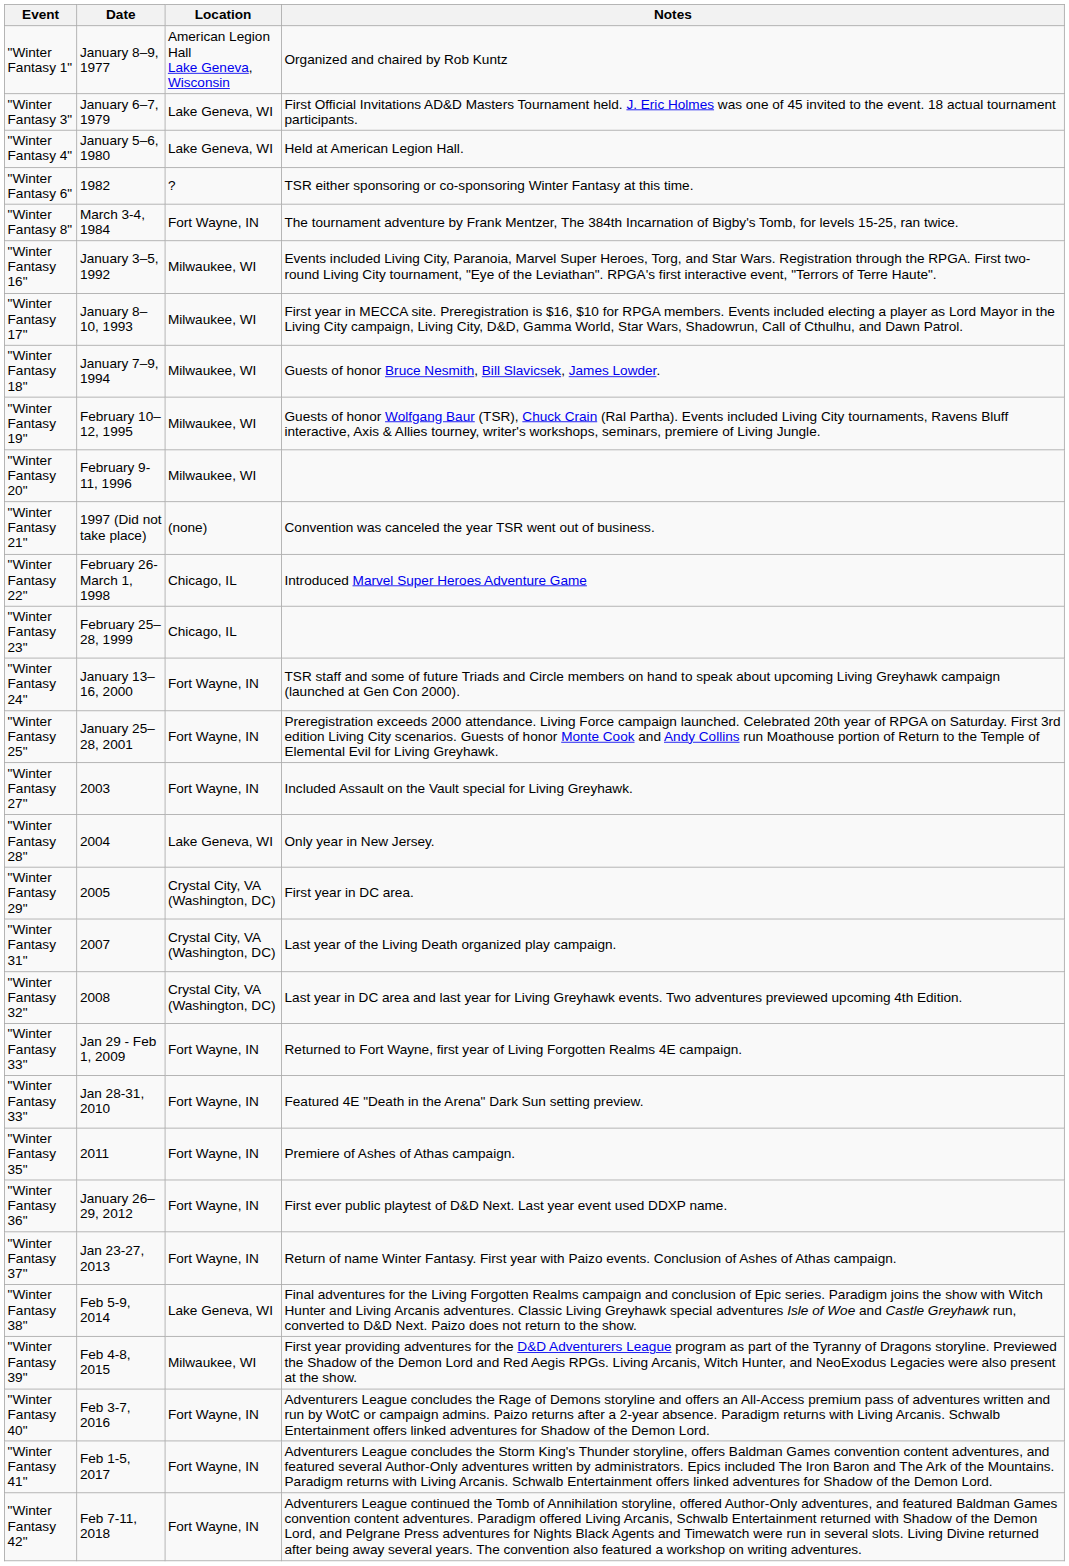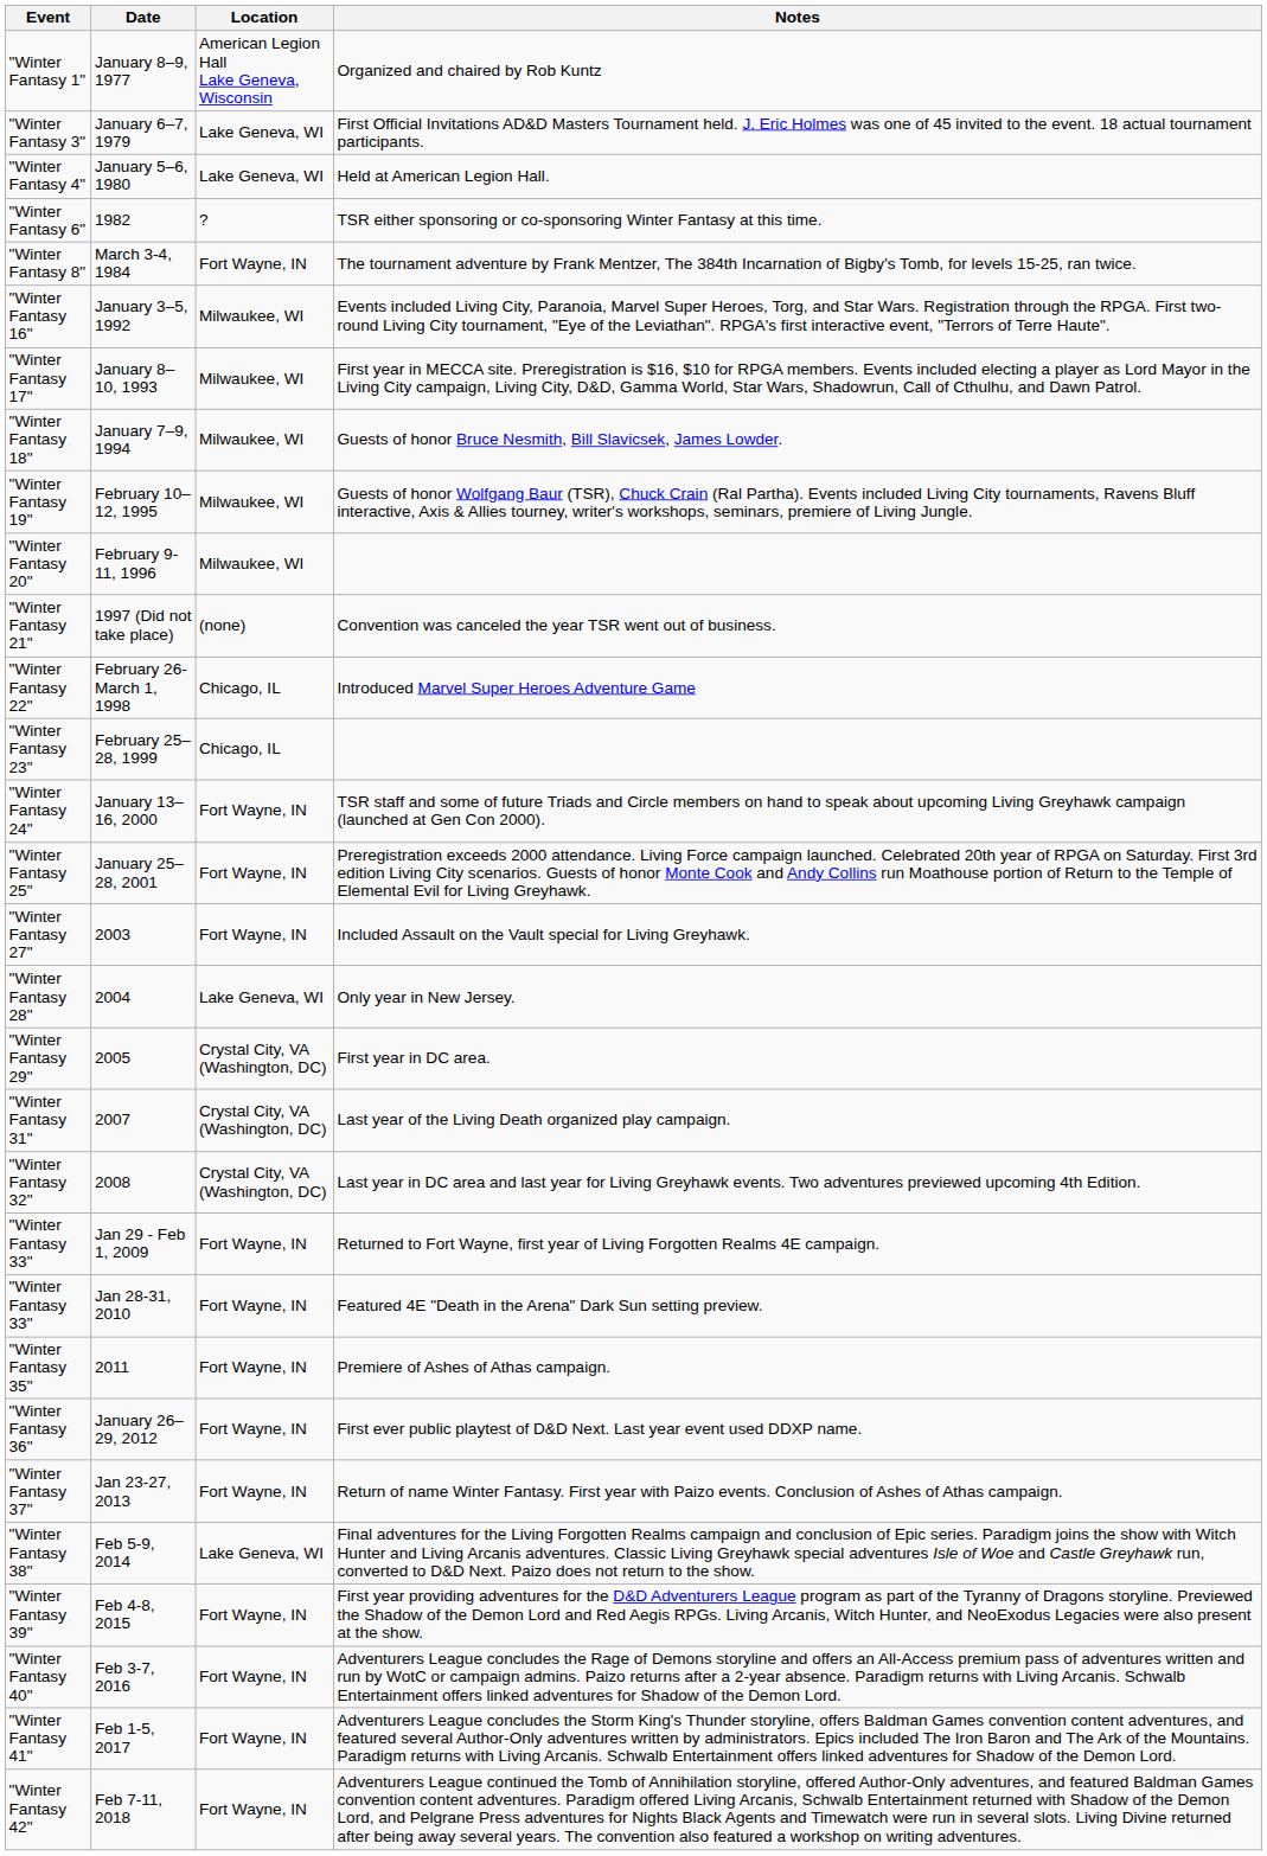Feb 4-8, 2015 | Location: Milwaukee, WI -> Fort Wayne, IN
